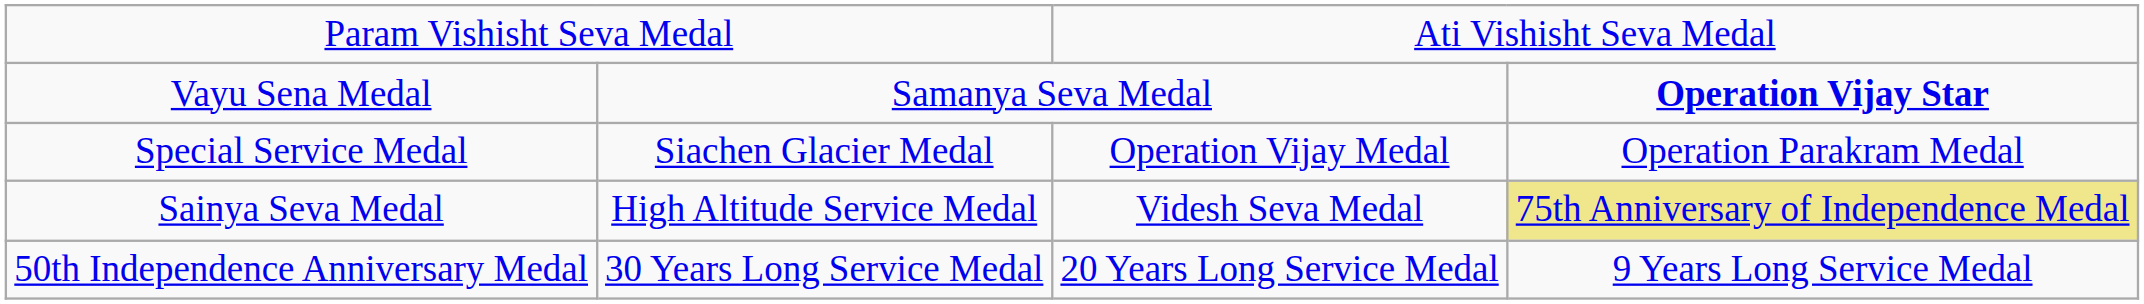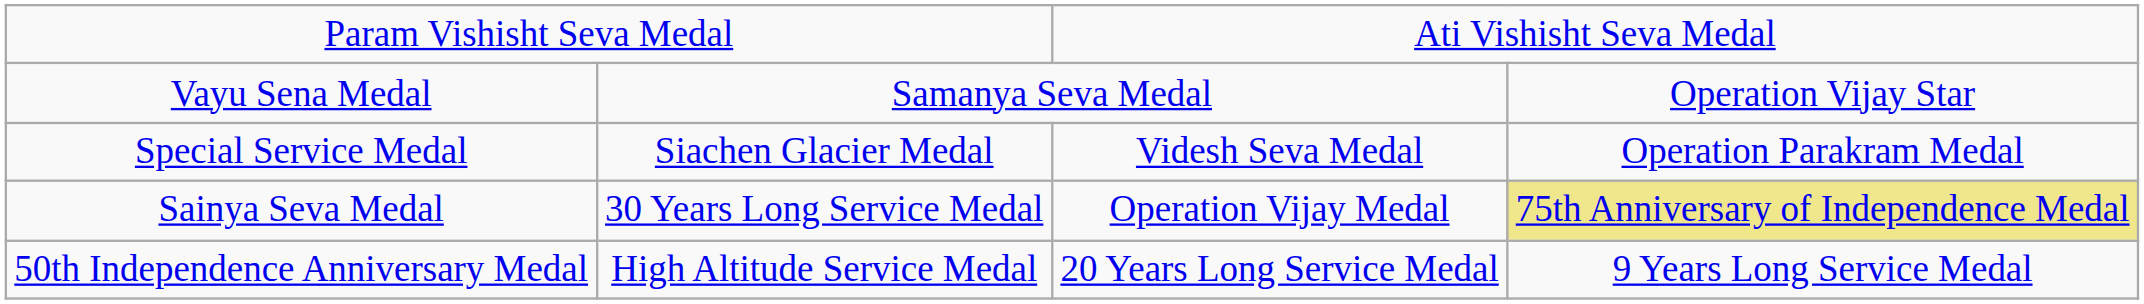Vayu Sena Medal | column 4: bold -> normal
Special Service Medal | column 3: Operation Vijay Medal -> Videsh Seva Medal
Sainya Seva Medal | column 2: High Altitude Service Medal -> 30 Years Long Service Medal
Sainya Seva Medal | column 3: Videsh Seva Medal -> Operation Vijay Medal
50th Independence Anniversary Medal | column 2: 30 Years Long Service Medal -> High Altitude Service Medal
